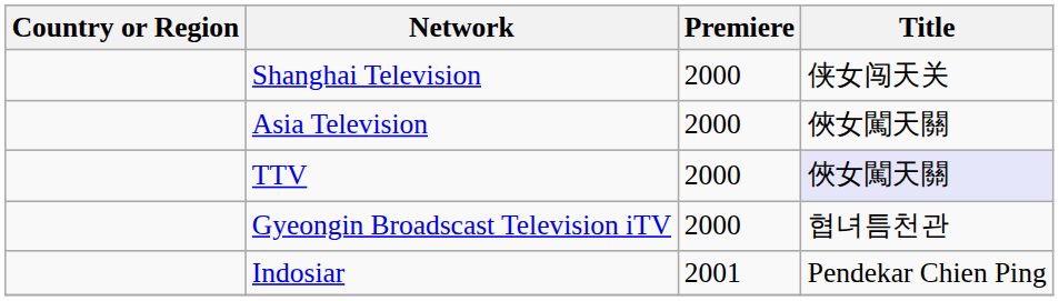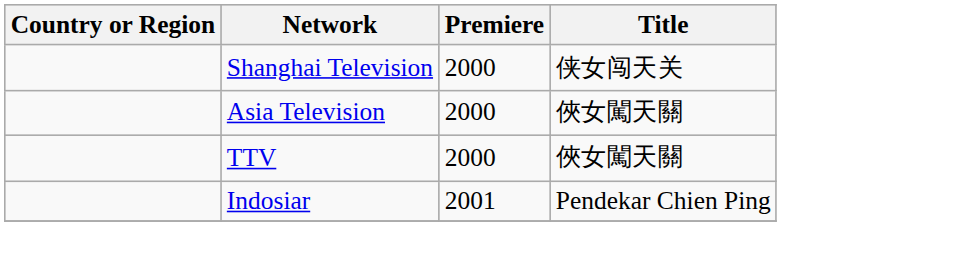TTV | Title: lavender background -> no background
- row: Gyeongin Broadscast Television iTV | 2000 | 협녀틈천관
